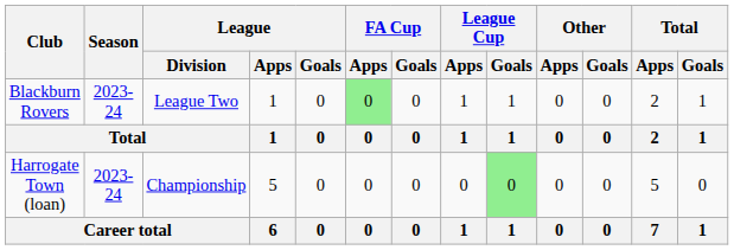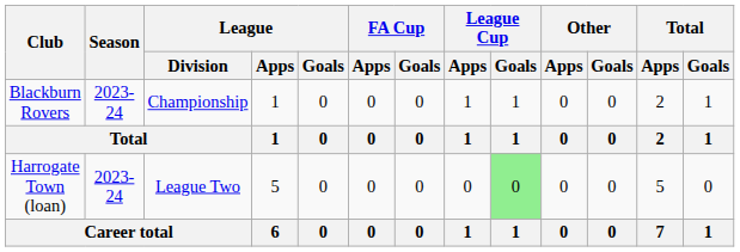Blackburn Rovers | League / Division: League Two -> Championship
Blackburn Rovers | FA Cup / Apps: lightgreen background -> no background
Harrogate Town (loan) | League / Division: Championship -> League Two
